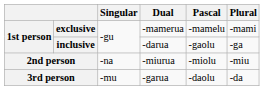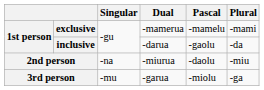inclusive | Plural: -ga -> -da
2nd person | Pascal: -miolu -> -daolu
3rd person | Pascal: -daolu -> -miolu
3rd person | Plural: -da -> -ga
